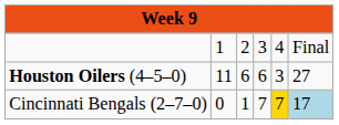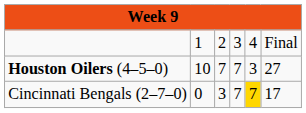Houston Oilers (4–5–0) | column 2: 11 -> 10
Houston Oilers (4–5–0) | column 3: 6 -> 7
Houston Oilers (4–5–0) | column 4: 6 -> 7
Cincinnati Bengals (2–7–0) | column 3: 1 -> 3
Cincinnati Bengals (2–7–0) | column 6: lightblue background -> no background
